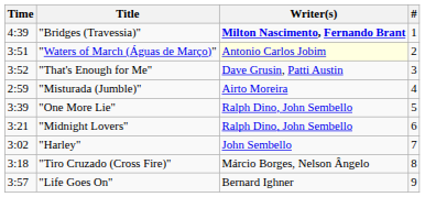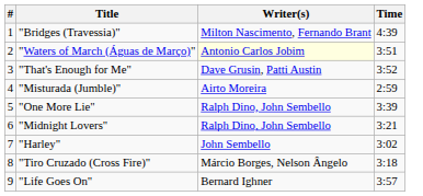columns swapped: # <-> Time
"Bridges (Travessia)" | Writer(s): bold -> normal
